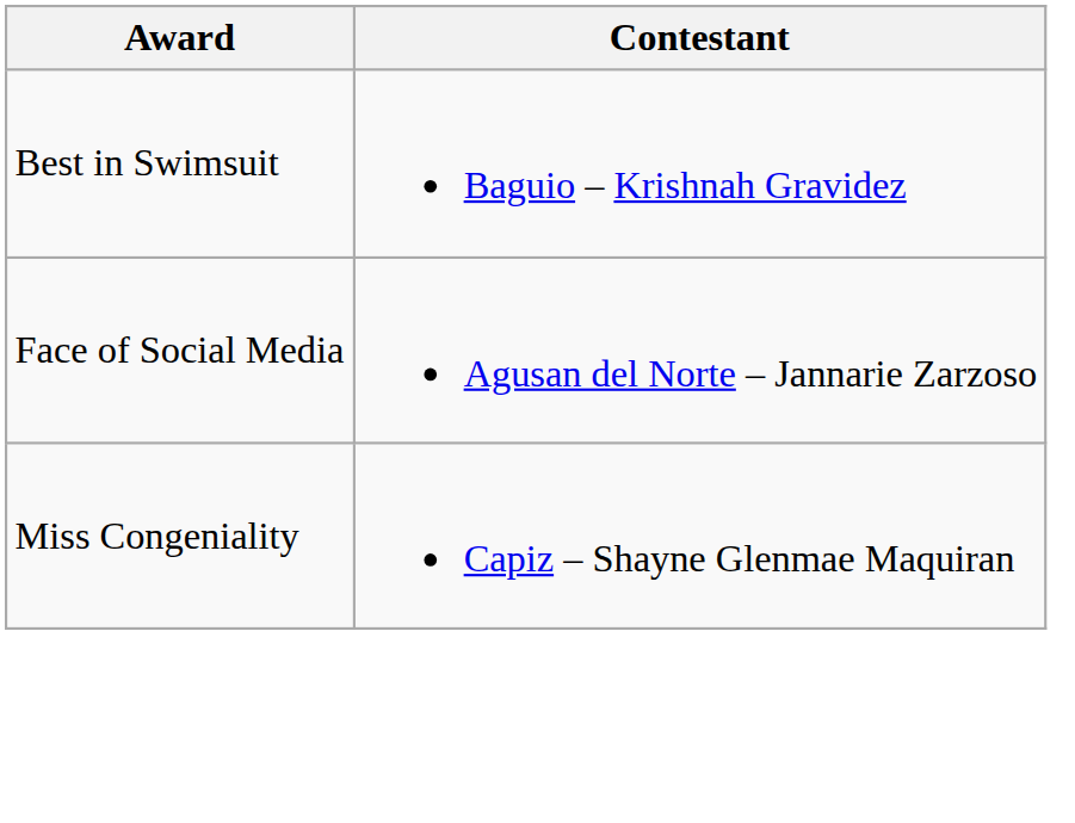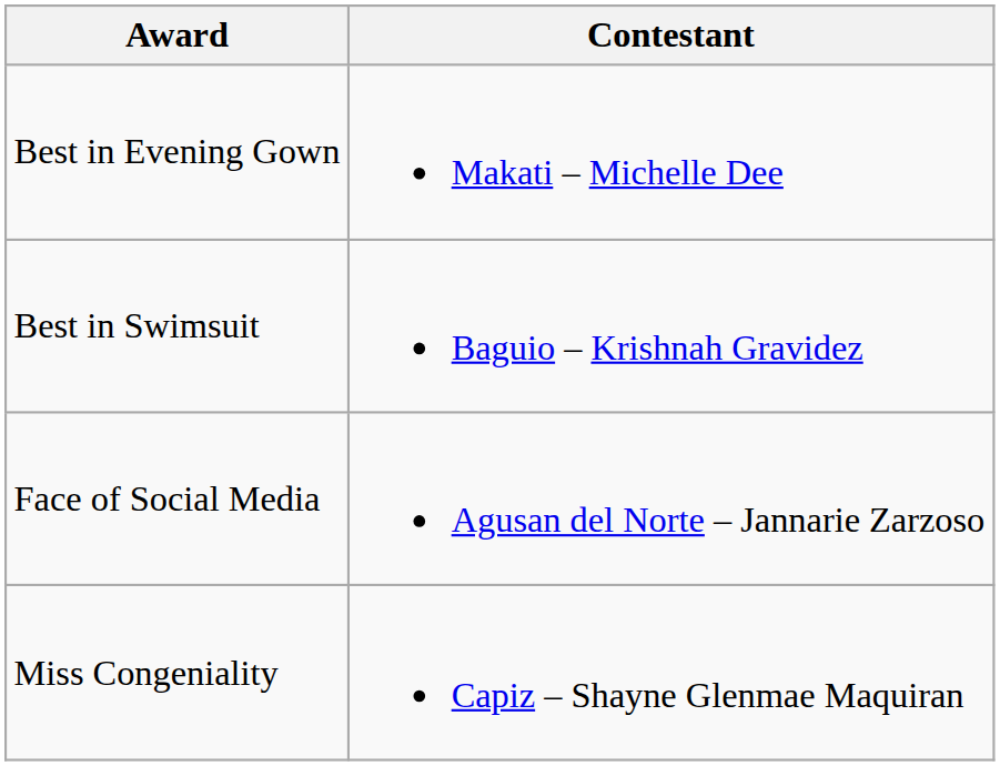+ row: Best in Evening Gown | Makati – Michelle Dee
